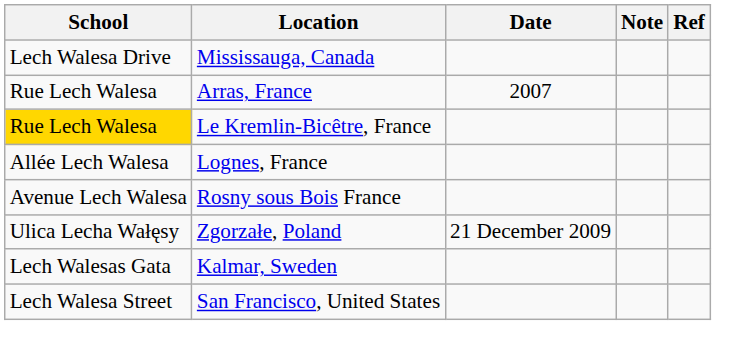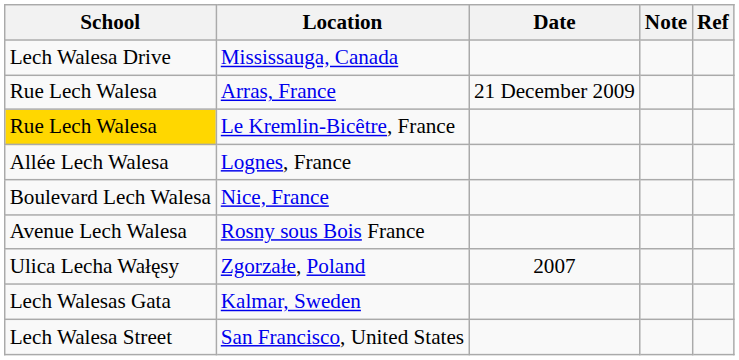Arras, France | Date: 2007 -> 21 December 2009
+ row: Boulevard Lech Walesa | Nice, France
Zgorzałe, Poland | Date: 21 December 2009 -> 2007
